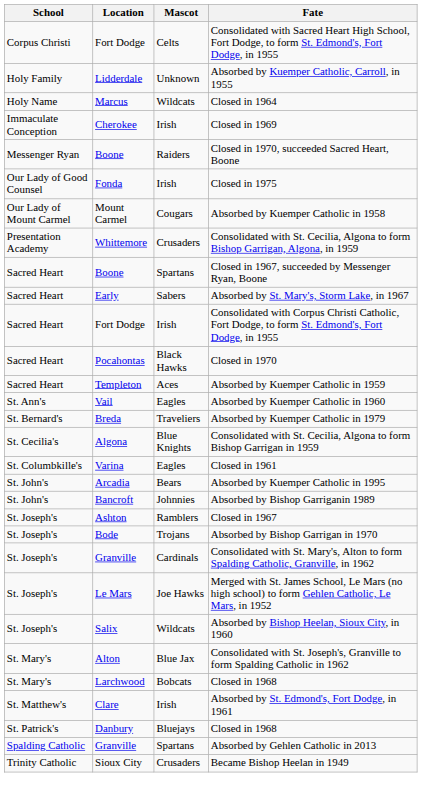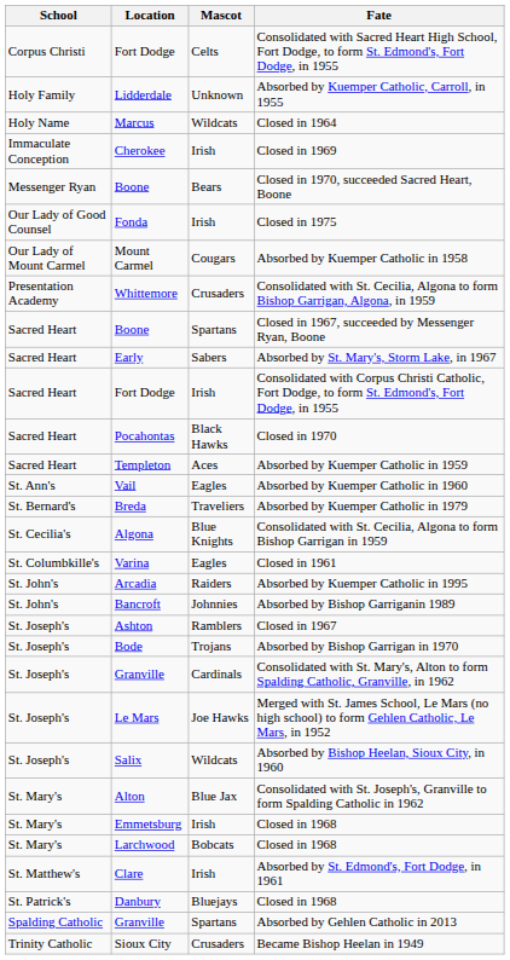Closed in 1970, succeeded Sacred Heart, Boone | Mascot: Raiders -> Bears
Absorbed by Kuemper Catholic in 1995 | Mascot: Bears -> Raiders
+ row: St. Mary's | Emmetsburg | Irish | Closed in 1968
